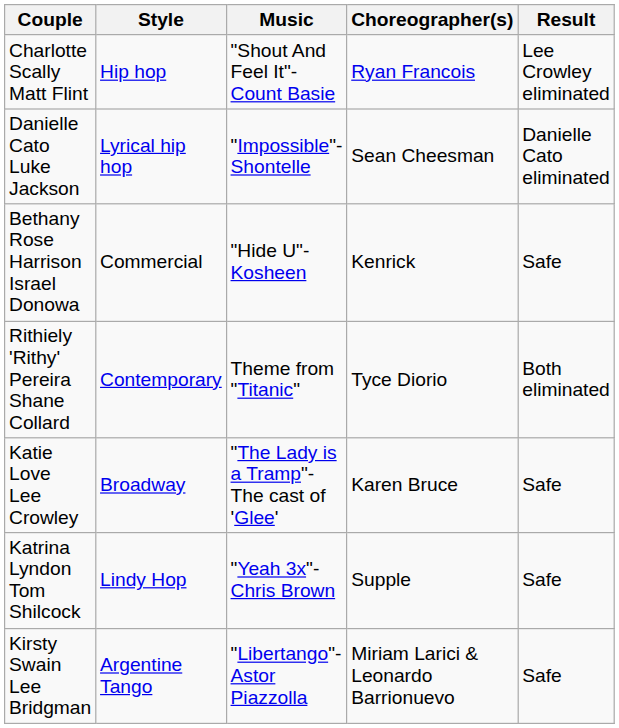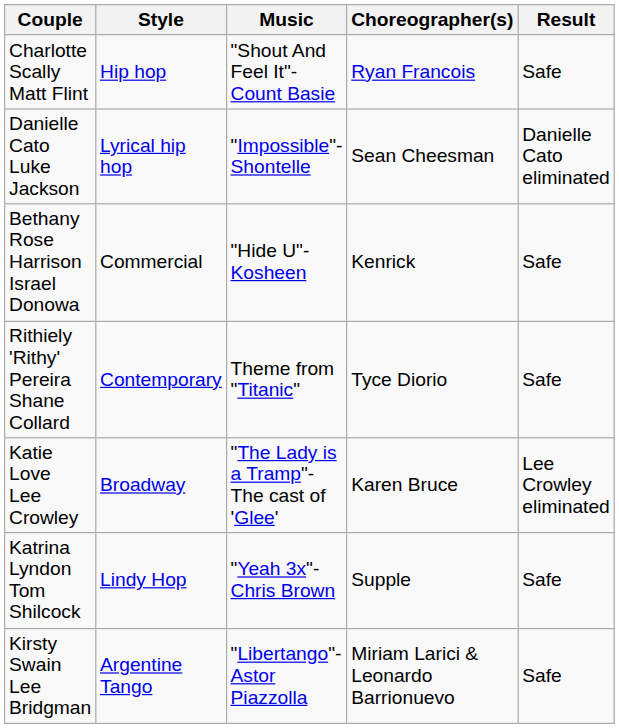Charlotte Scally Matt Flint | Result: Lee Crowley eliminated -> Safe
Rithiely 'Rithy' Pereira Shane Collard | Result: Both eliminated -> Safe
Katie Love Lee Crowley | Result: Safe -> Lee Crowley eliminated
